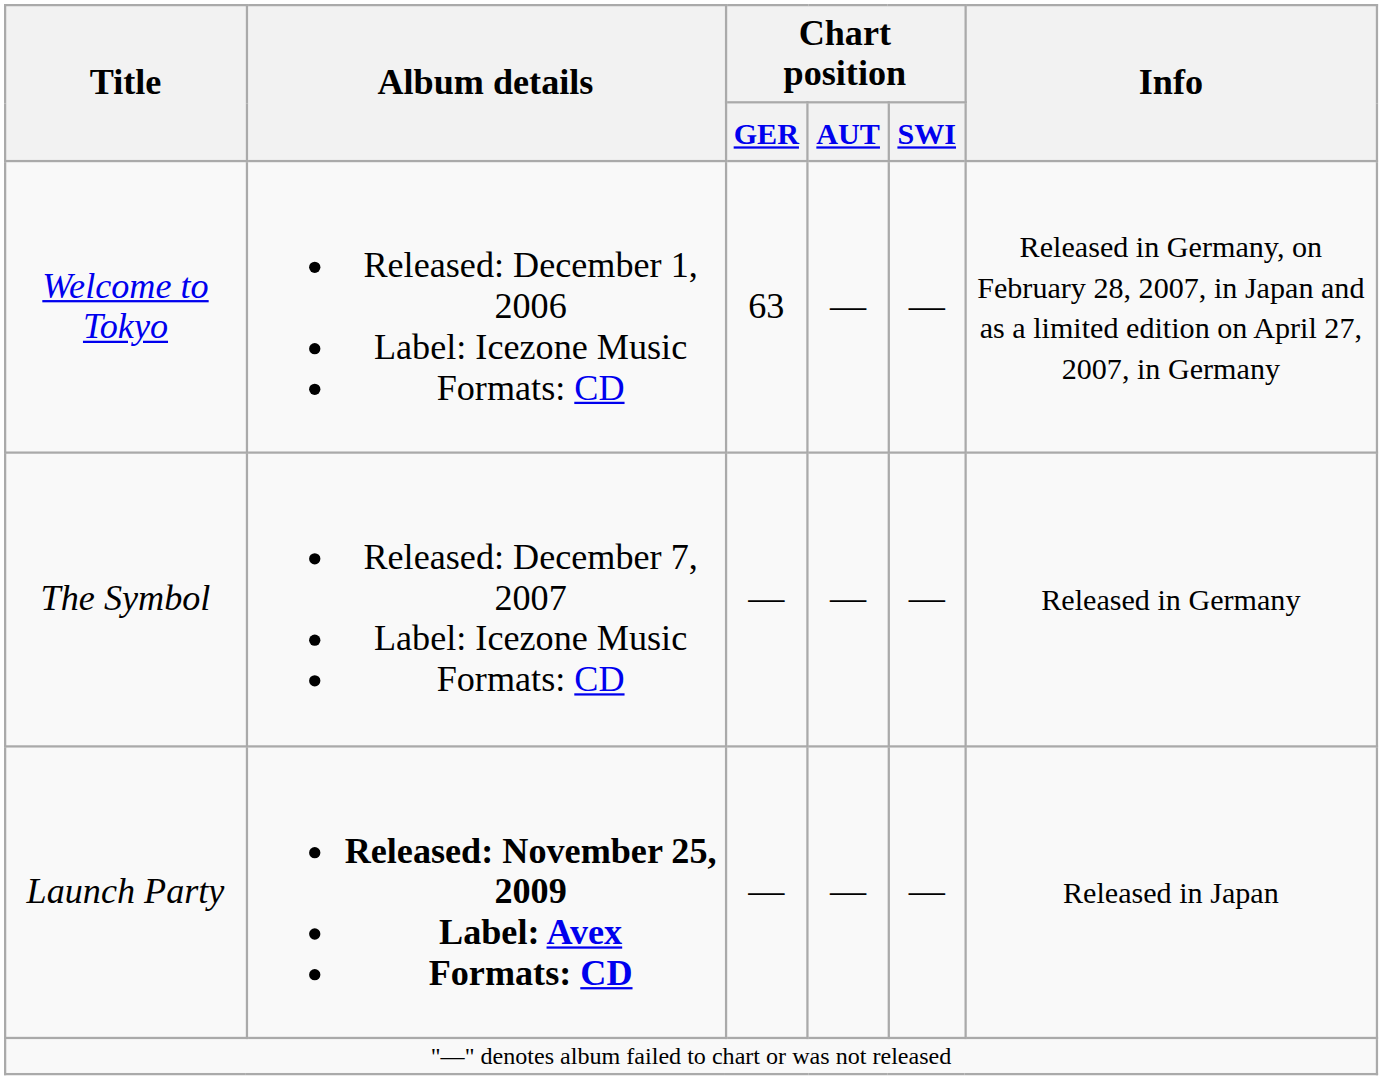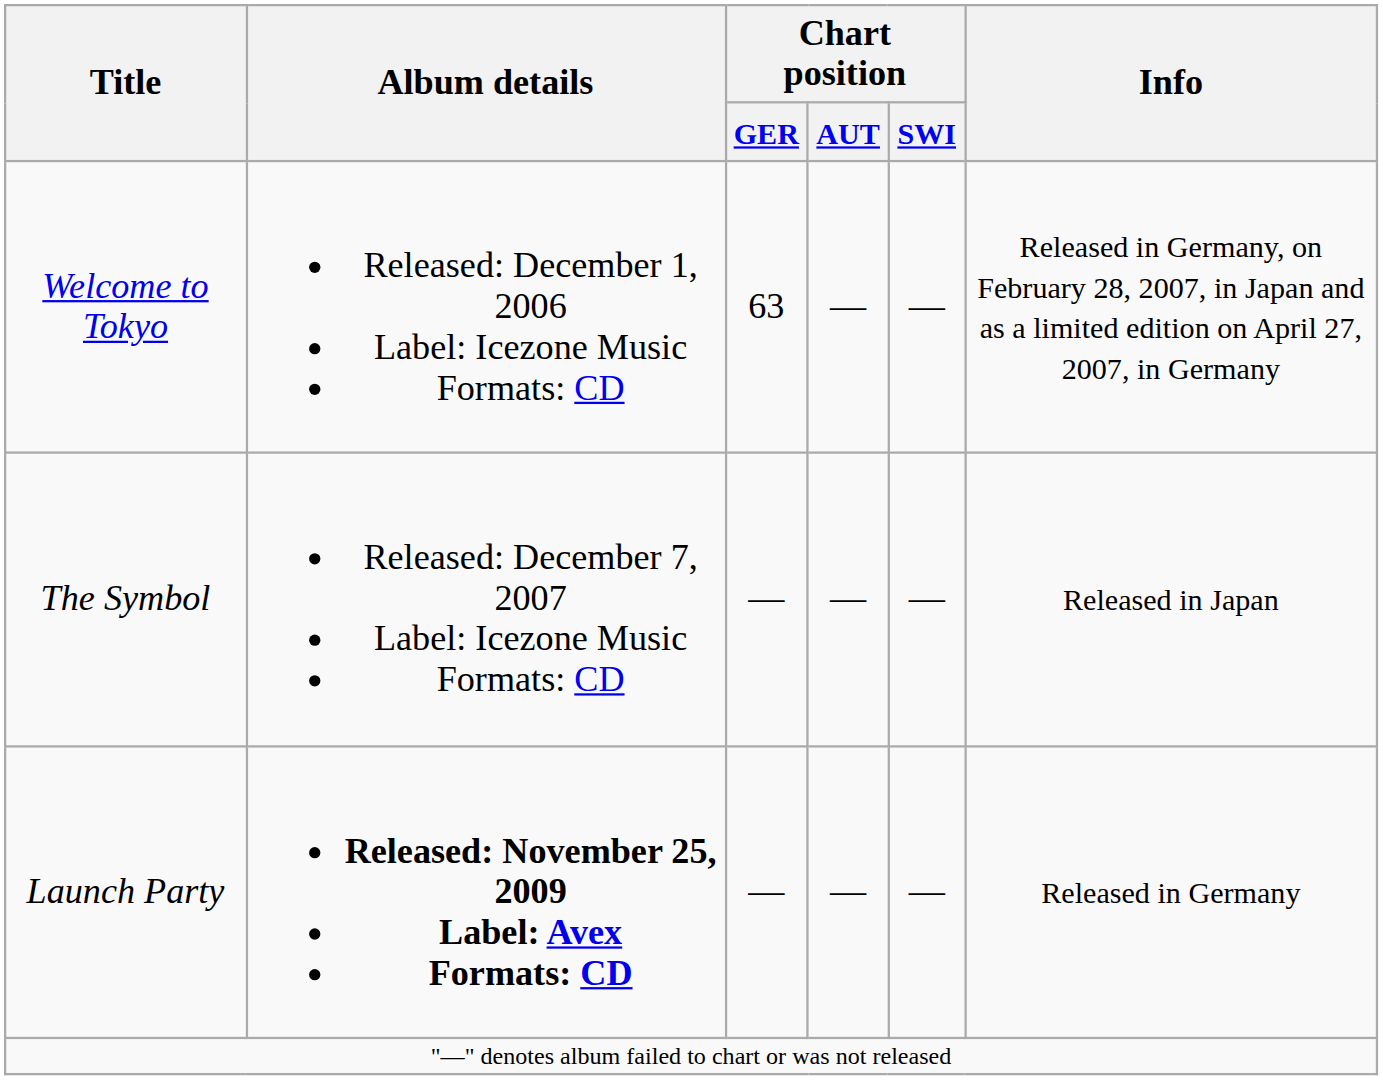The Symbol | Info: Released in Germany -> Released in Japan
Launch Party | Info: Released in Japan -> Released in Germany
